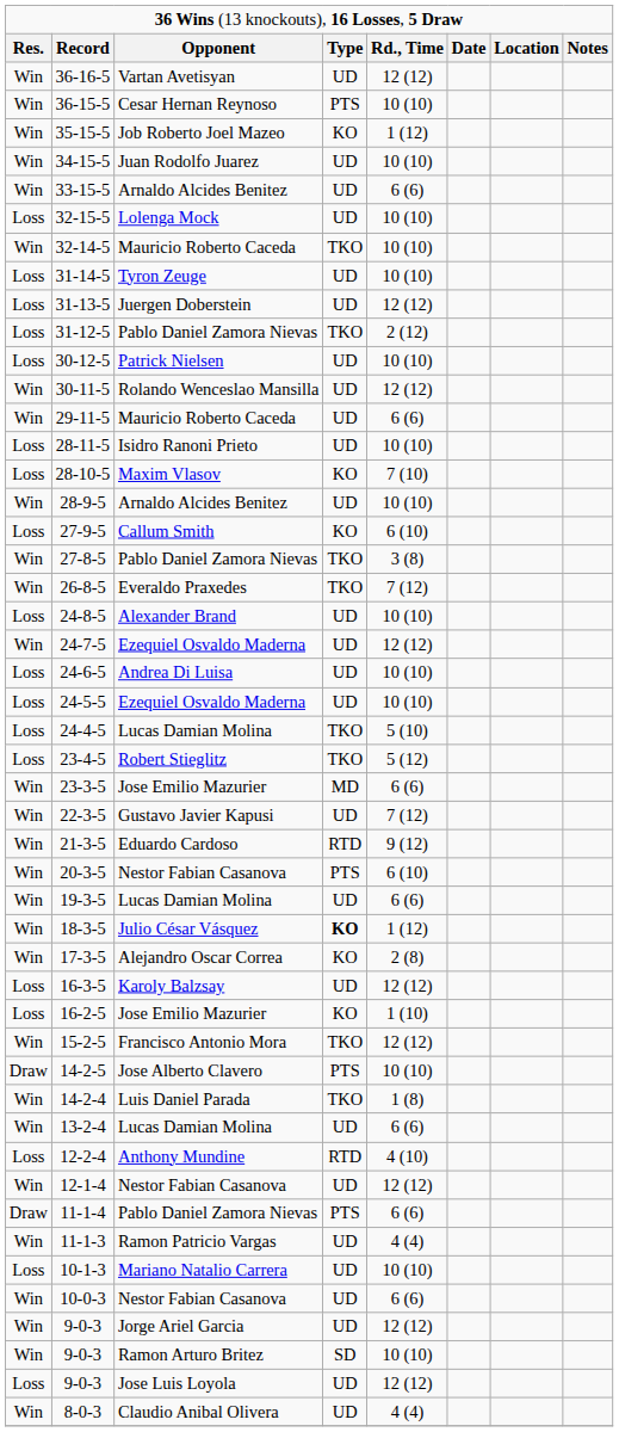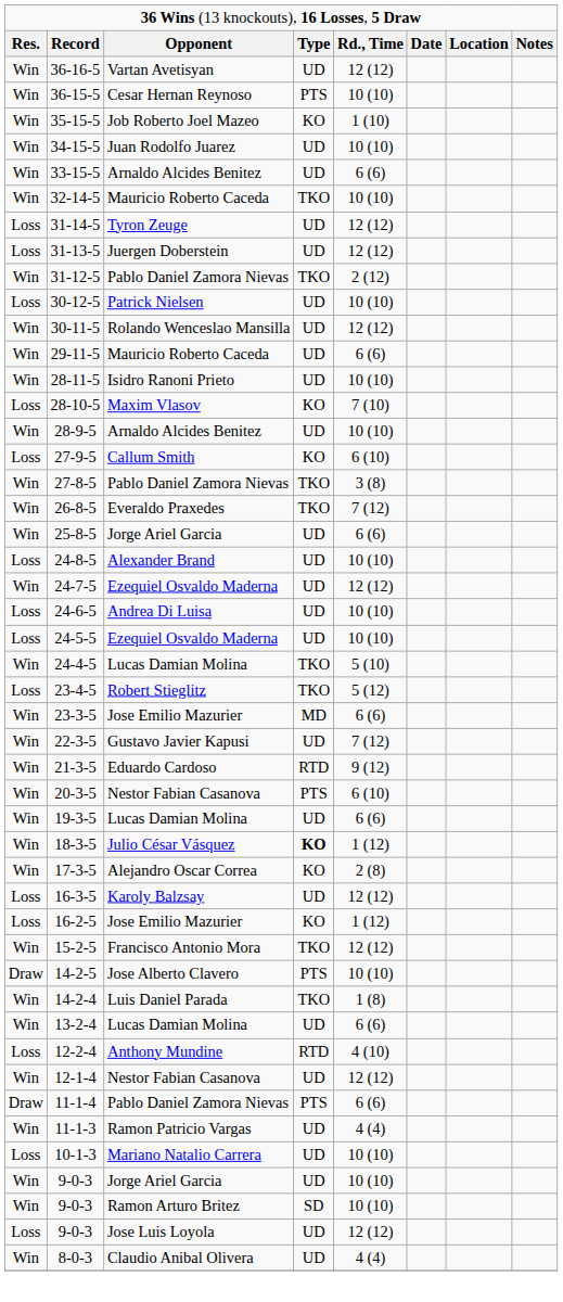35-15-5 | column 5: 1 (12) -> 1 (10)
- row: Loss | 32-15-5 | Lolenga Mock | UD | 10 (10)
31-14-5 | column 5: 10 (10) -> 12 (12)
31-12-5 | column 1: Loss -> Win
28-11-5 | column 1: Loss -> Win
+ row: Win | 25-8-5 | Jorge Ariel Garcia | UD | 6 (6)
24-4-5 | column 1: Loss -> Win
16-2-5 | column 5: 1 (10) -> 1 (12)
- row: Win | 10-0-3 | Nestor Fabian Casanova | UD | 6 (6)
9-0-3 / Jorge Ariel Garcia | column 5: 12 (12) -> 10 (10)
